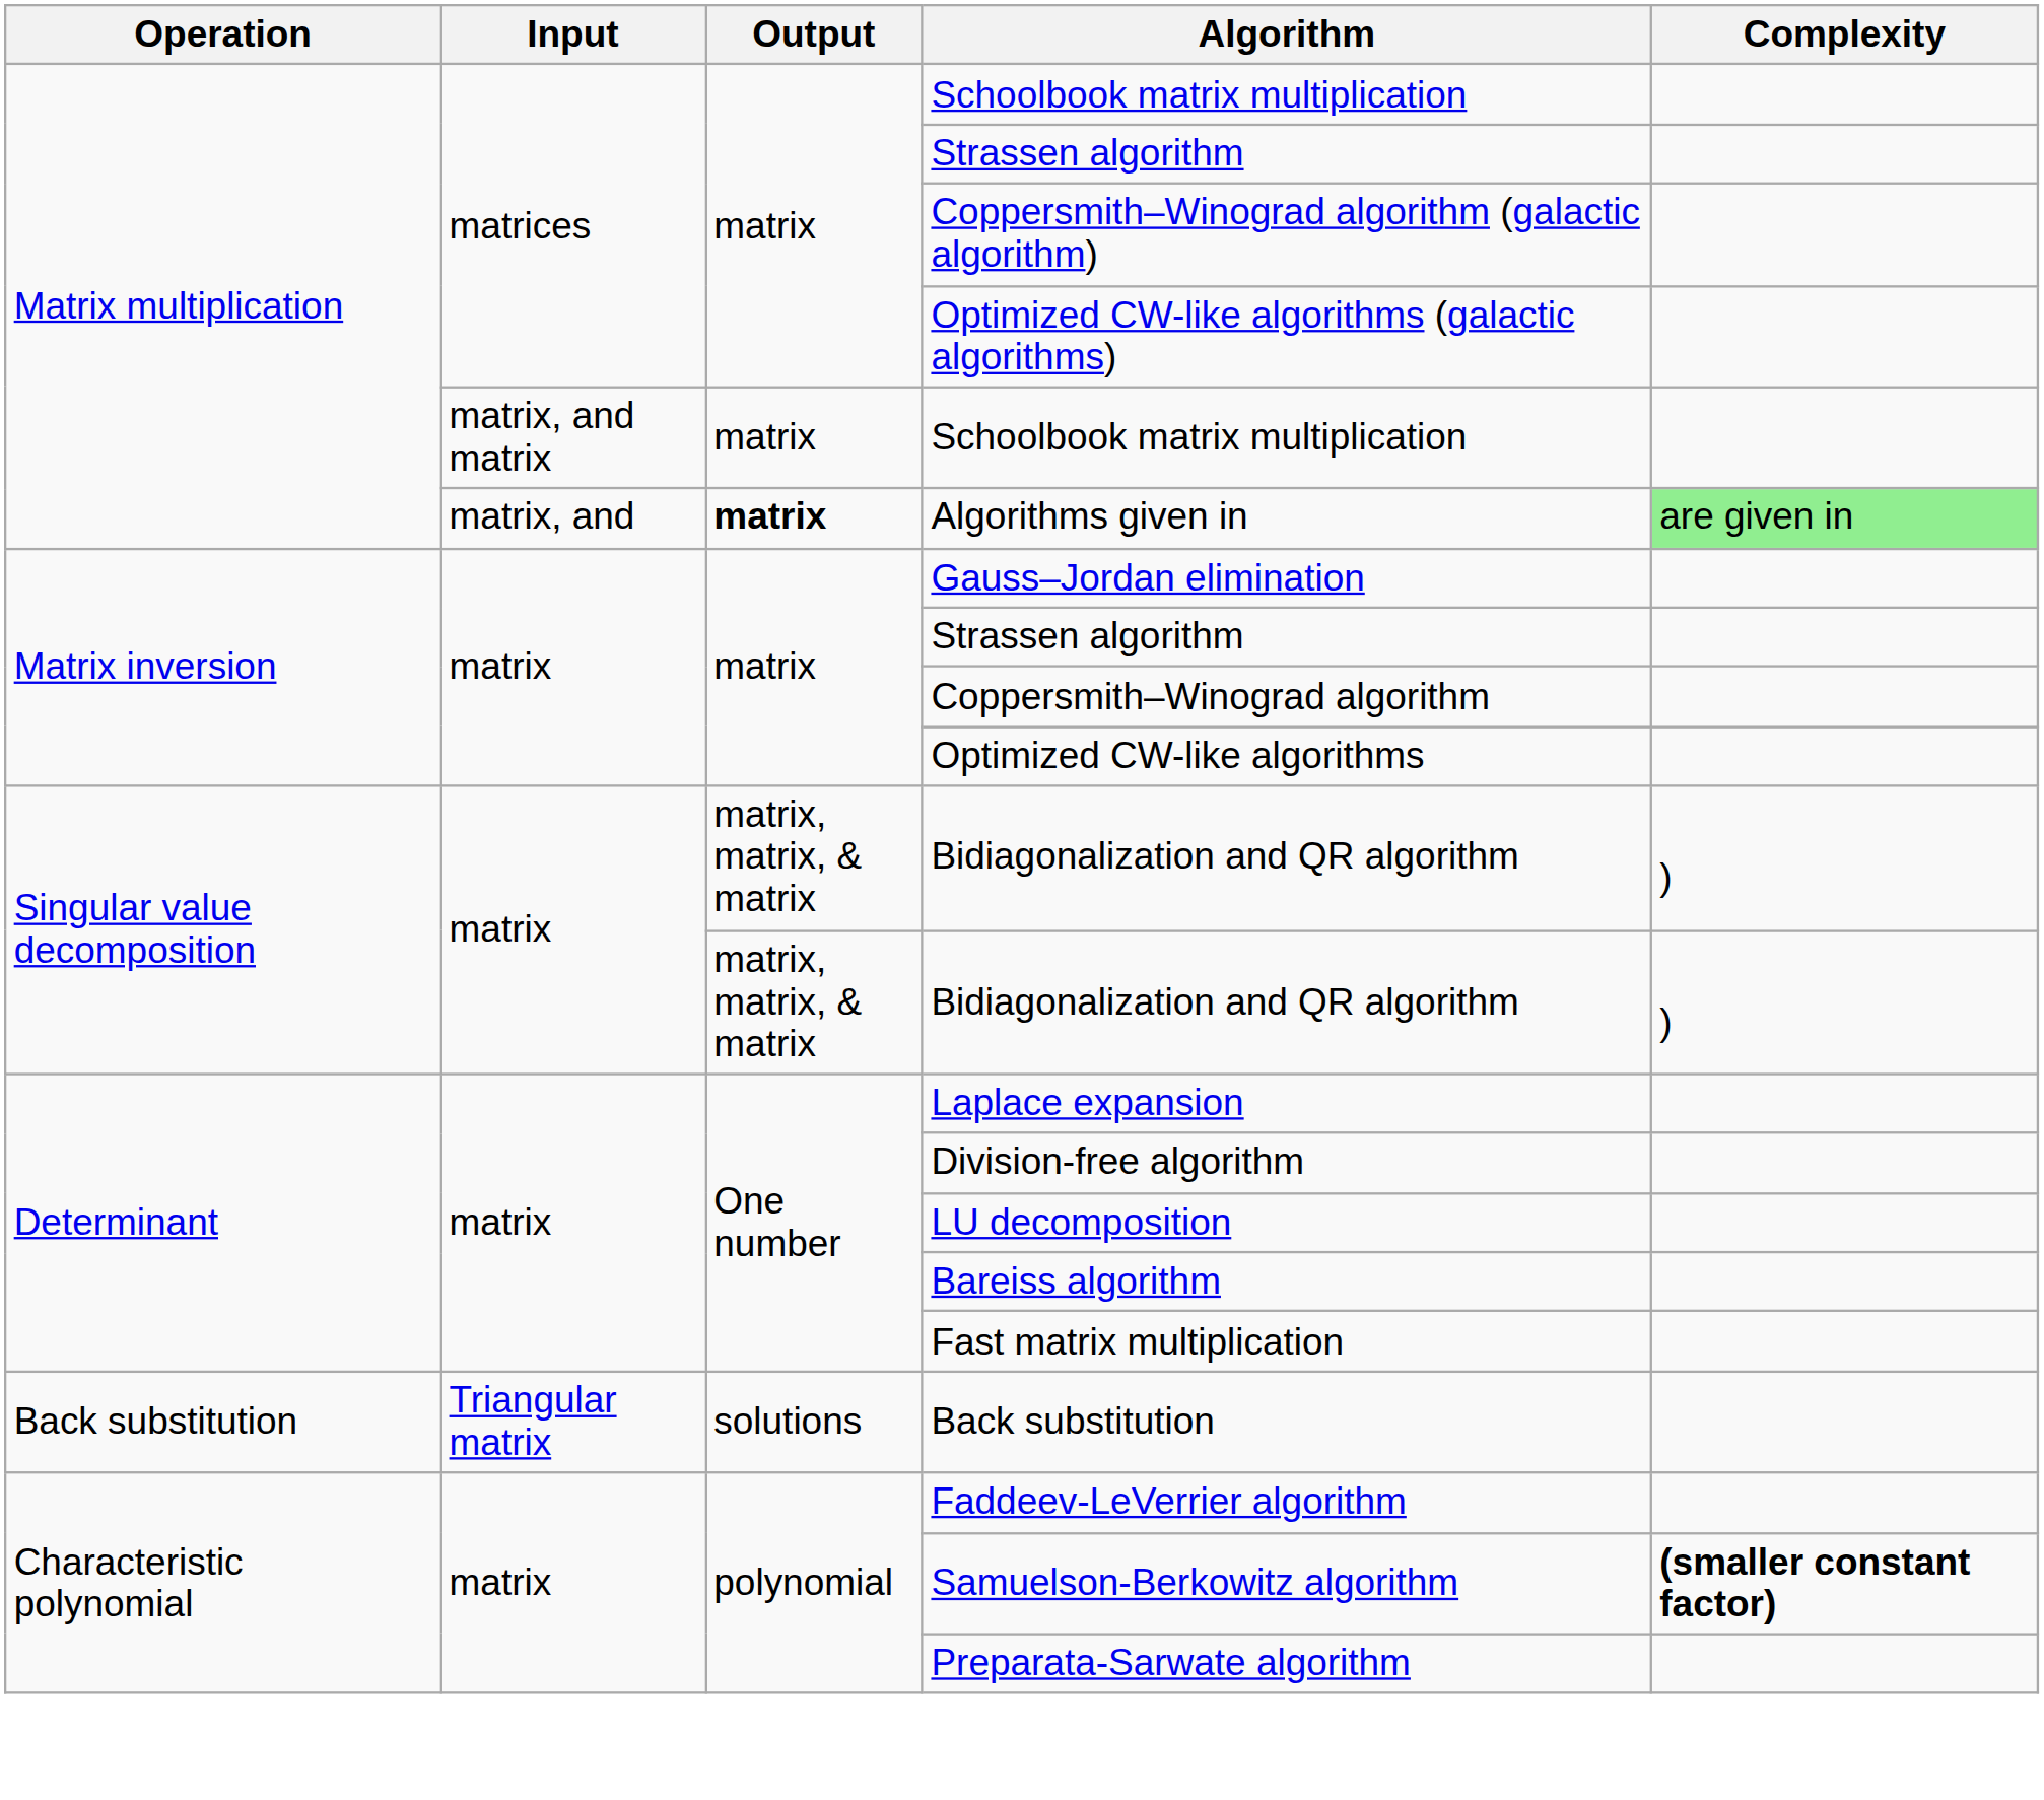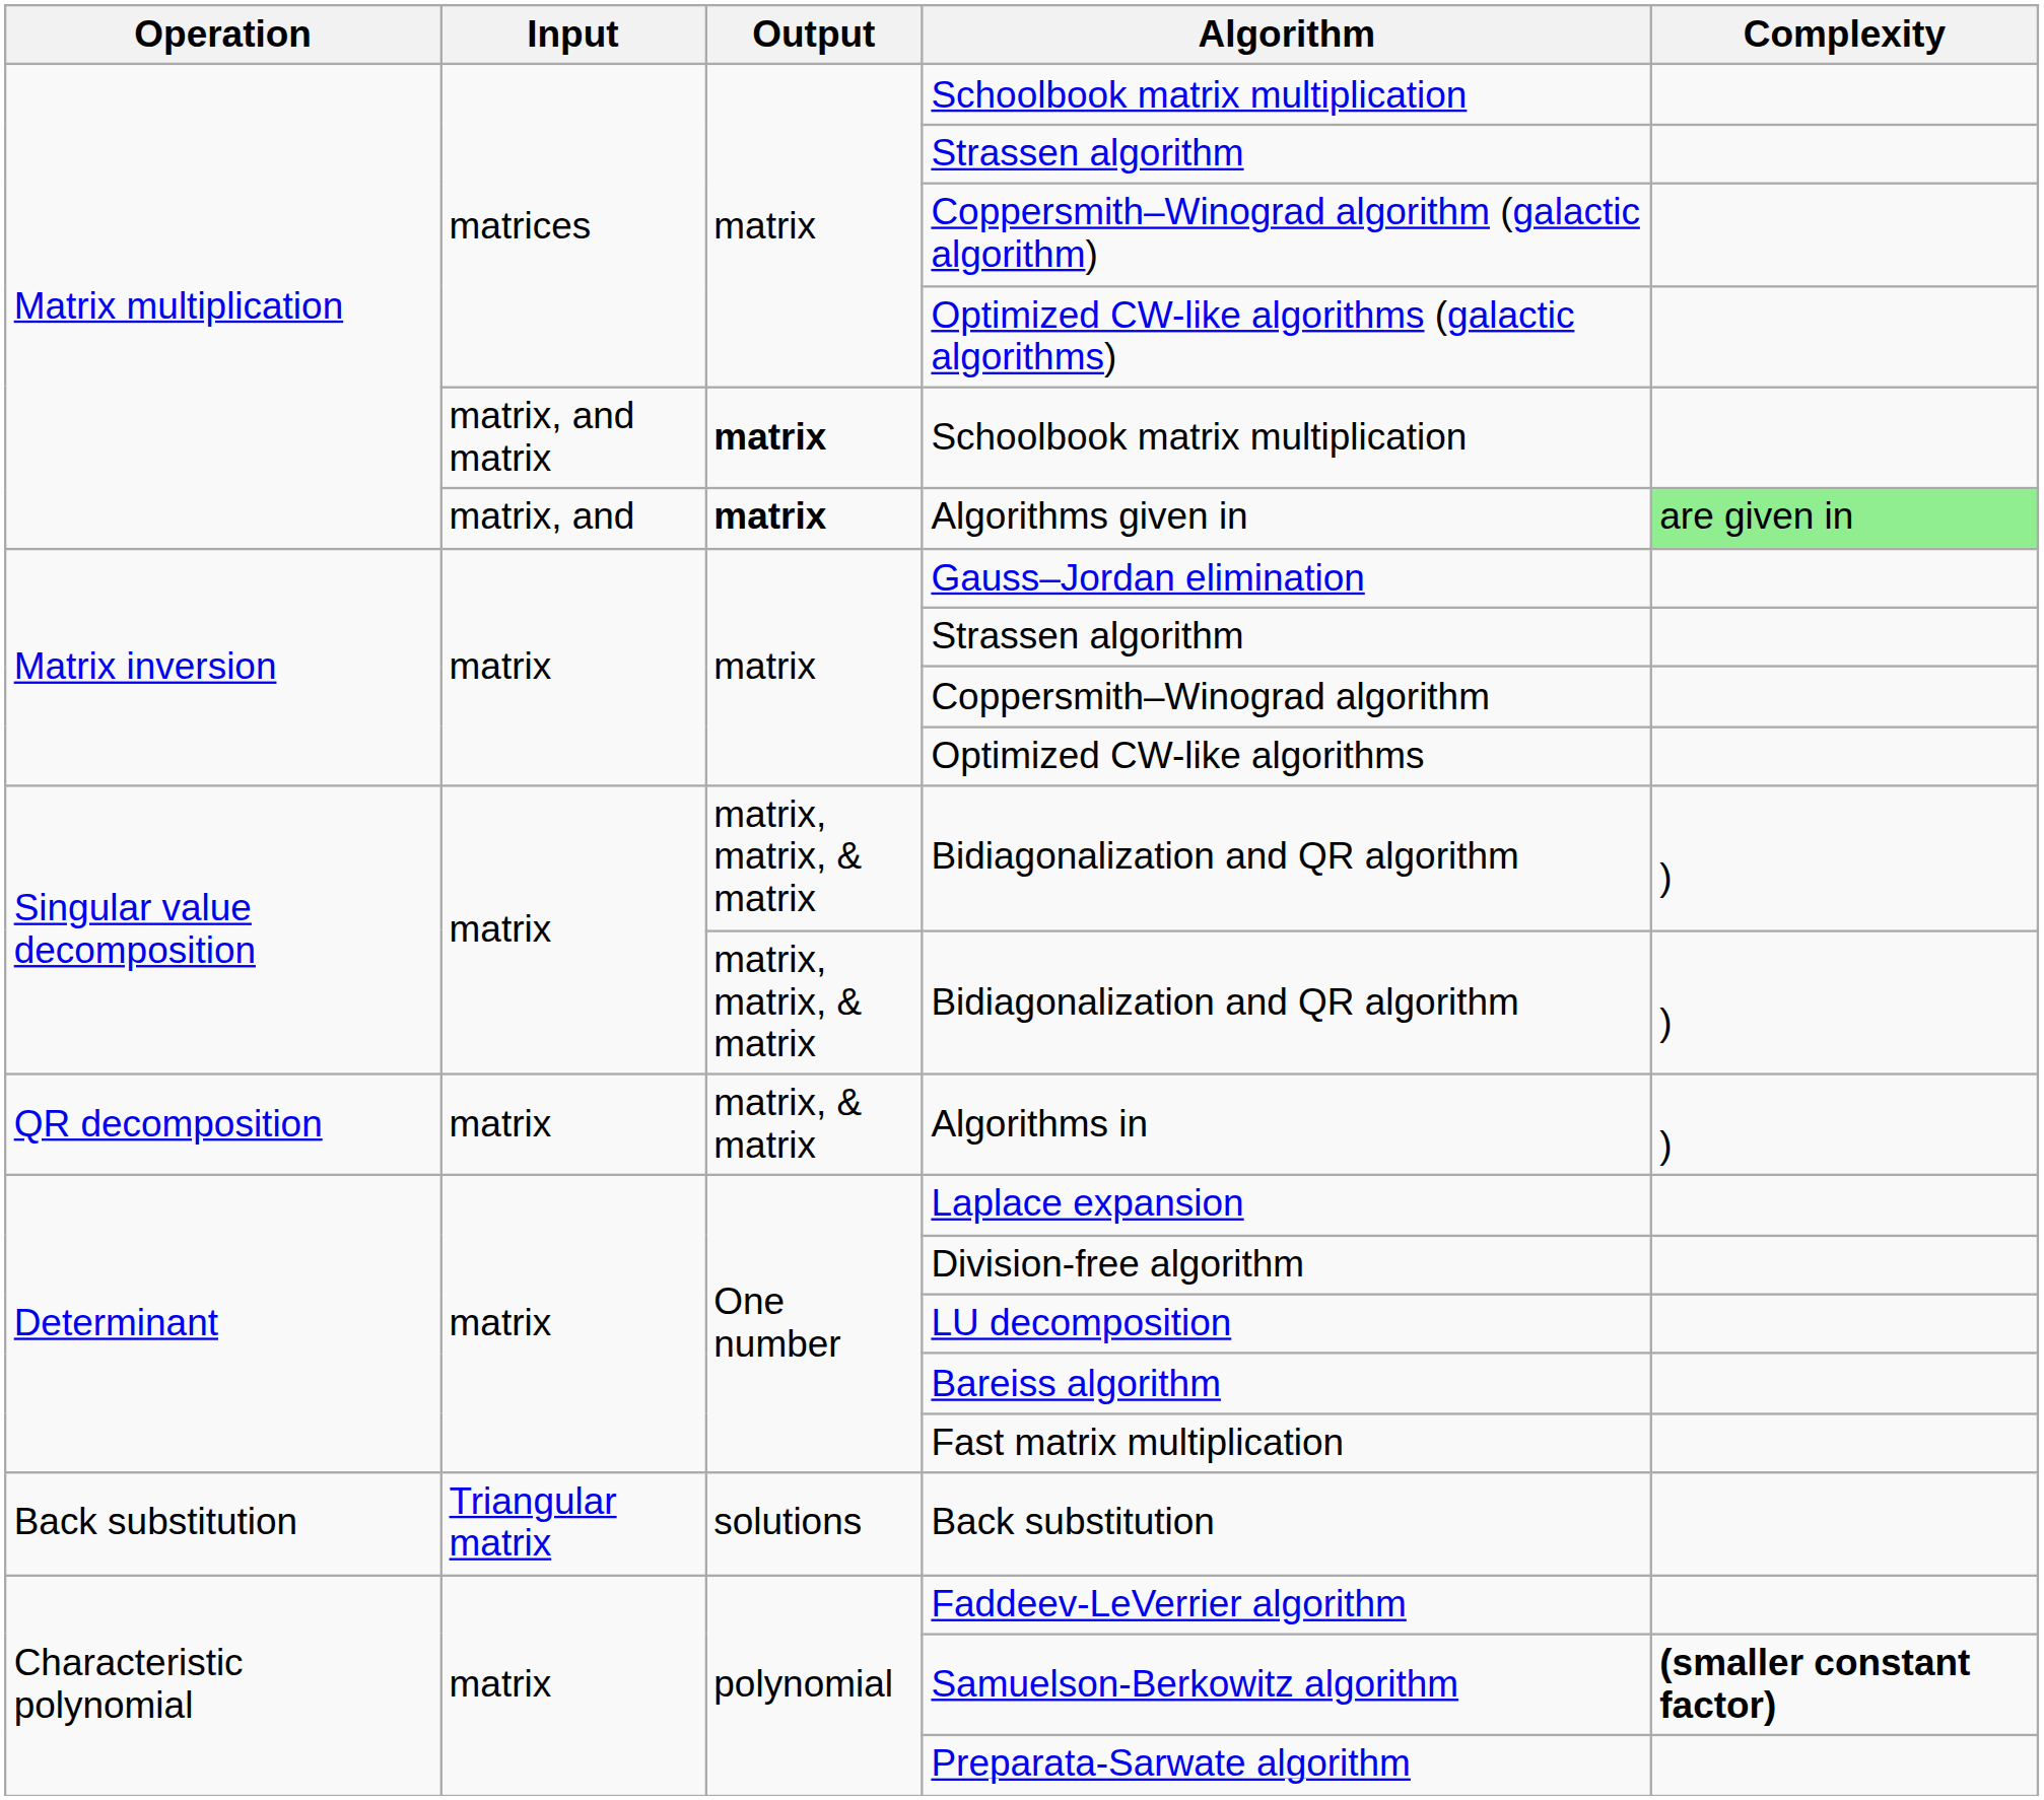matrix, and matrix / Schoolbook matrix multiplication | Output: normal -> bold
+ row: QR decomposition | matrix | matrix, & matrix | Algorithms in | )
